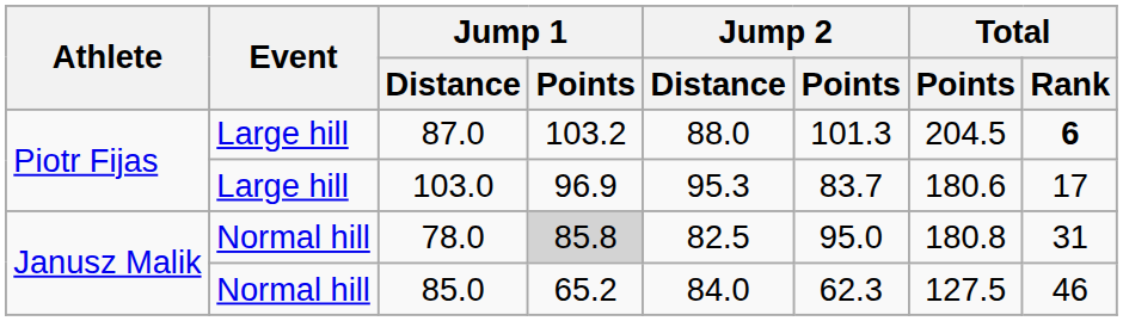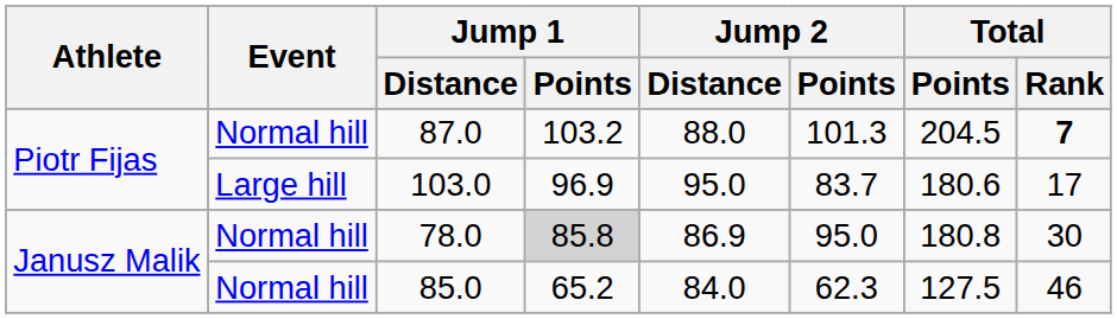87.0 | Event: Large hill -> Normal hill
87.0 | Total / Rank: 6 -> 7
103.0 | Jump 2 / Distance: 95.3 -> 95.0
78.0 | Jump 2 / Distance: 82.5 -> 86.9
78.0 | Total / Rank: 31 -> 30
